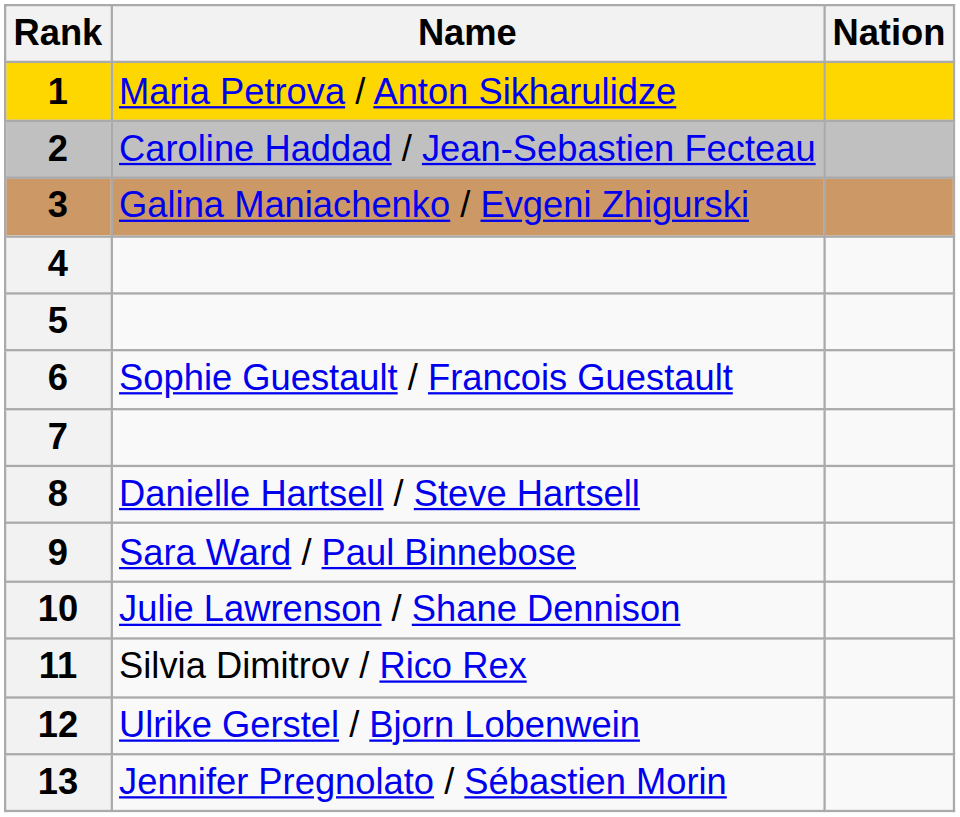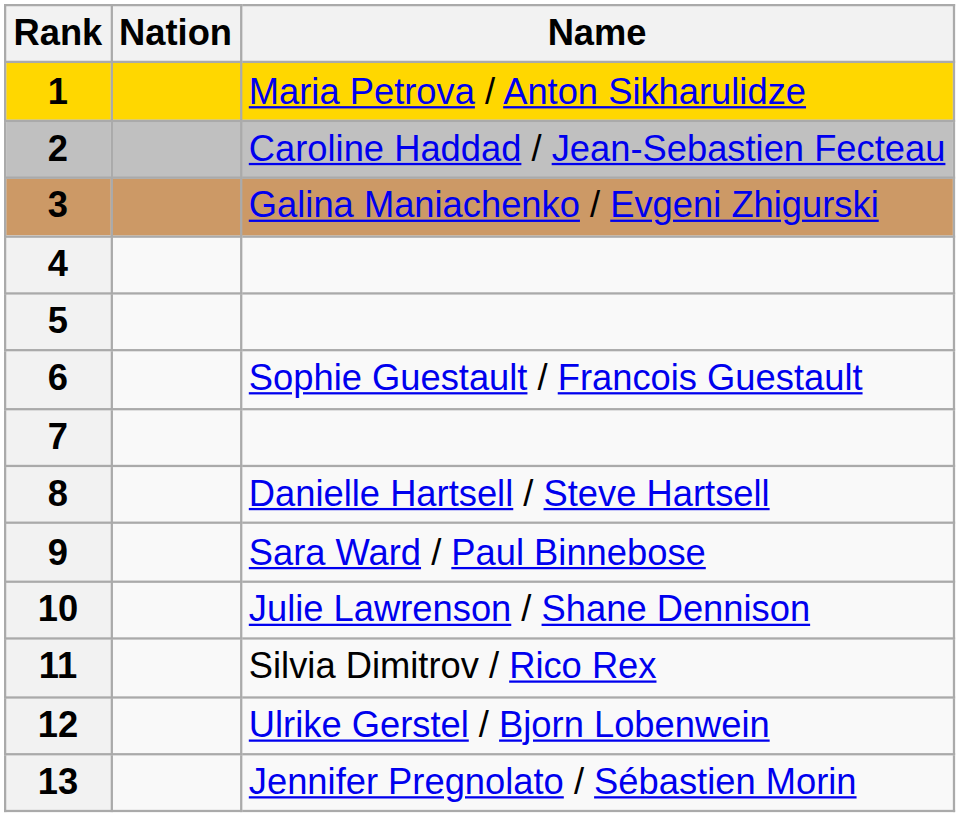columns swapped: Name <-> Nation
